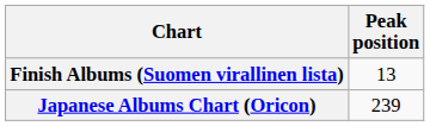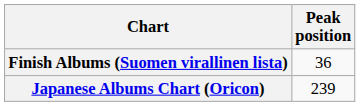Finish Albums (Suomen virallinen lista) | Peak position: 13 -> 36
